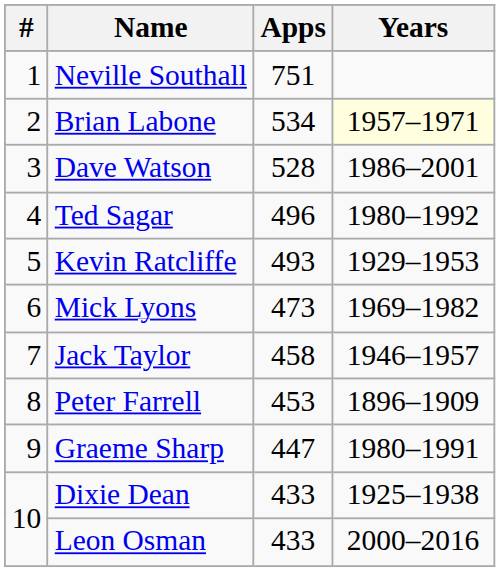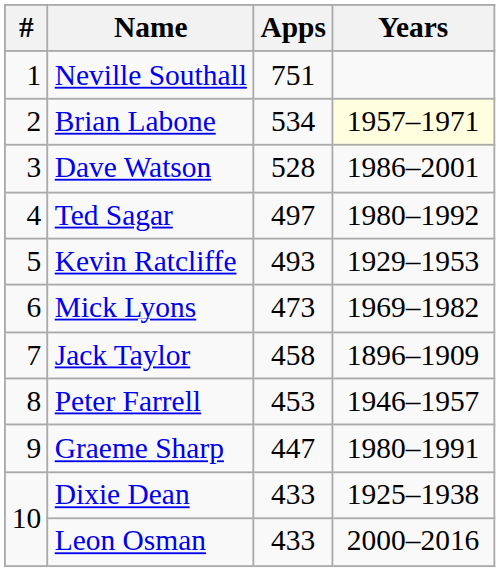Ted Sagar | Apps: 496 -> 497
Jack Taylor | Years: 1946–1957 -> 1896–1909
Peter Farrell | Years: 1896–1909 -> 1946–1957
